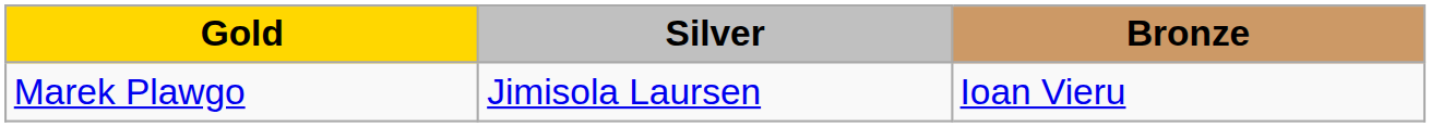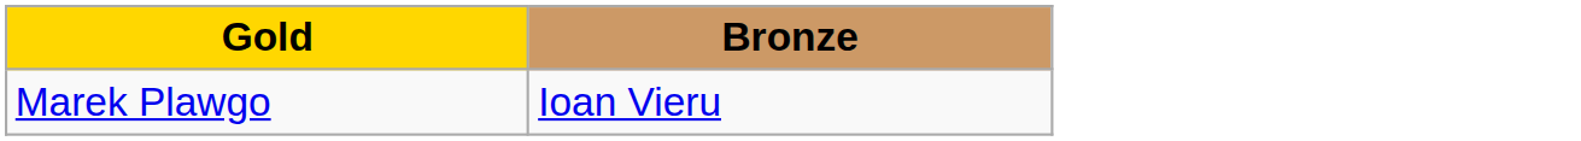- column: Silver | Jimisola Laursen
